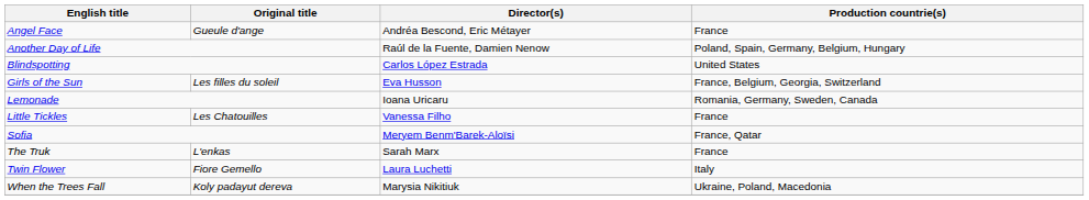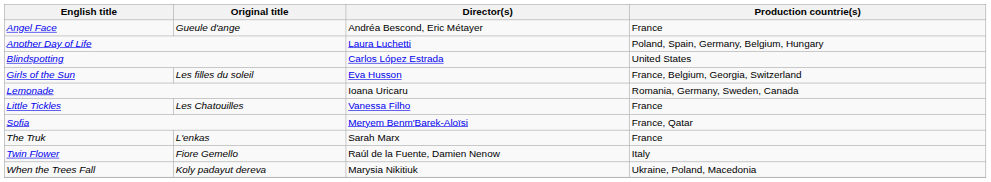Another Day of Life | Director(s): Raúl de la Fuente, Damien Nenow -> Laura Luchetti
Twin Flower | Director(s): Laura Luchetti -> Raúl de la Fuente, Damien Nenow
